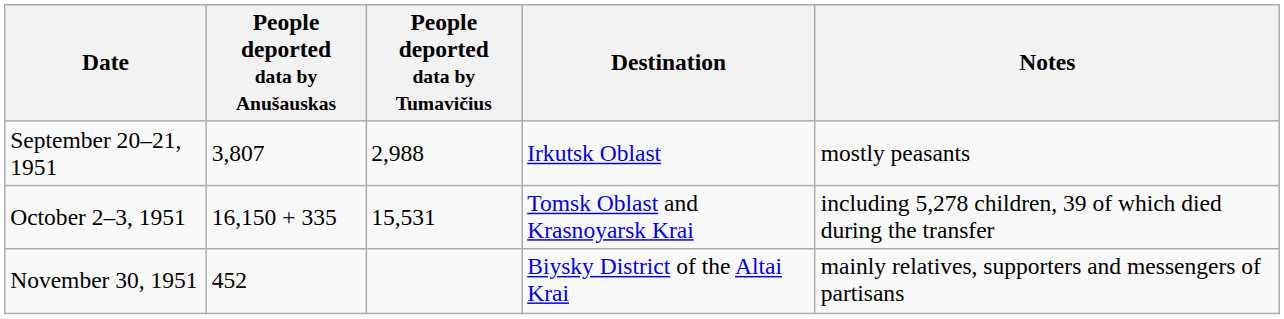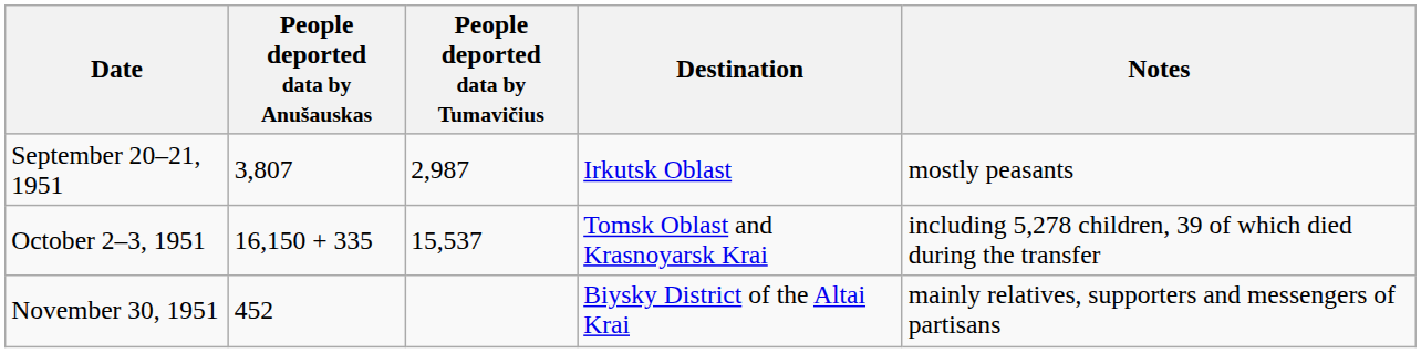September 20–21, 1951 | People deported data by Tumavičius: 2,988 -> 2,987
October 2–3, 1951 | People deported data by Tumavičius: 15,531 -> 15,537
